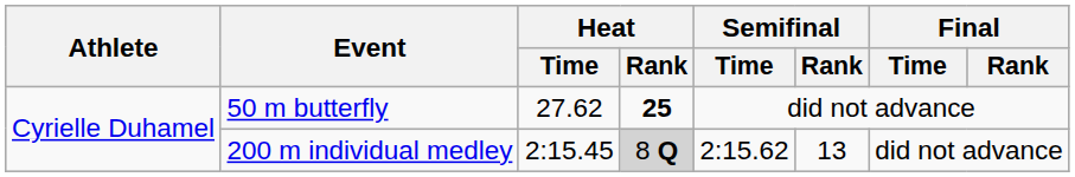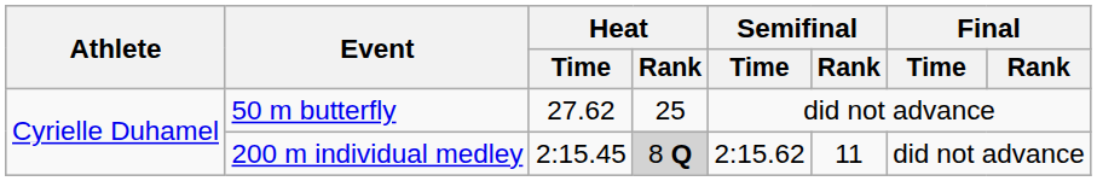50 m butterfly | Heat / Rank: bold -> normal
200 m individual medley | Semifinal / Rank: 13 -> 11
